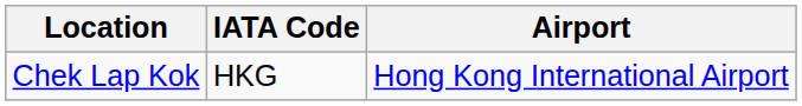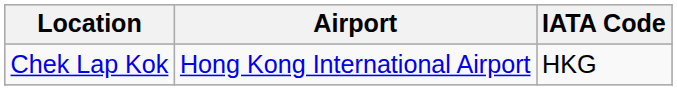columns swapped: Airport <-> IATA Code
